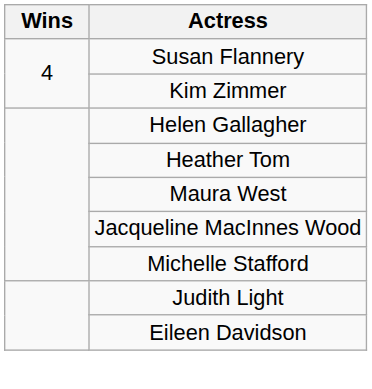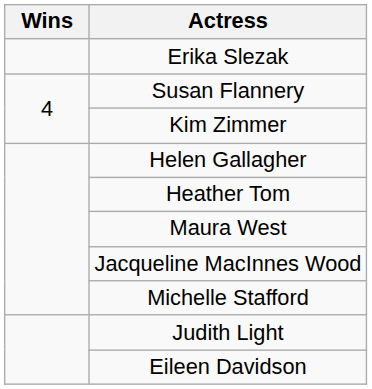+ row: Erika Slezak
